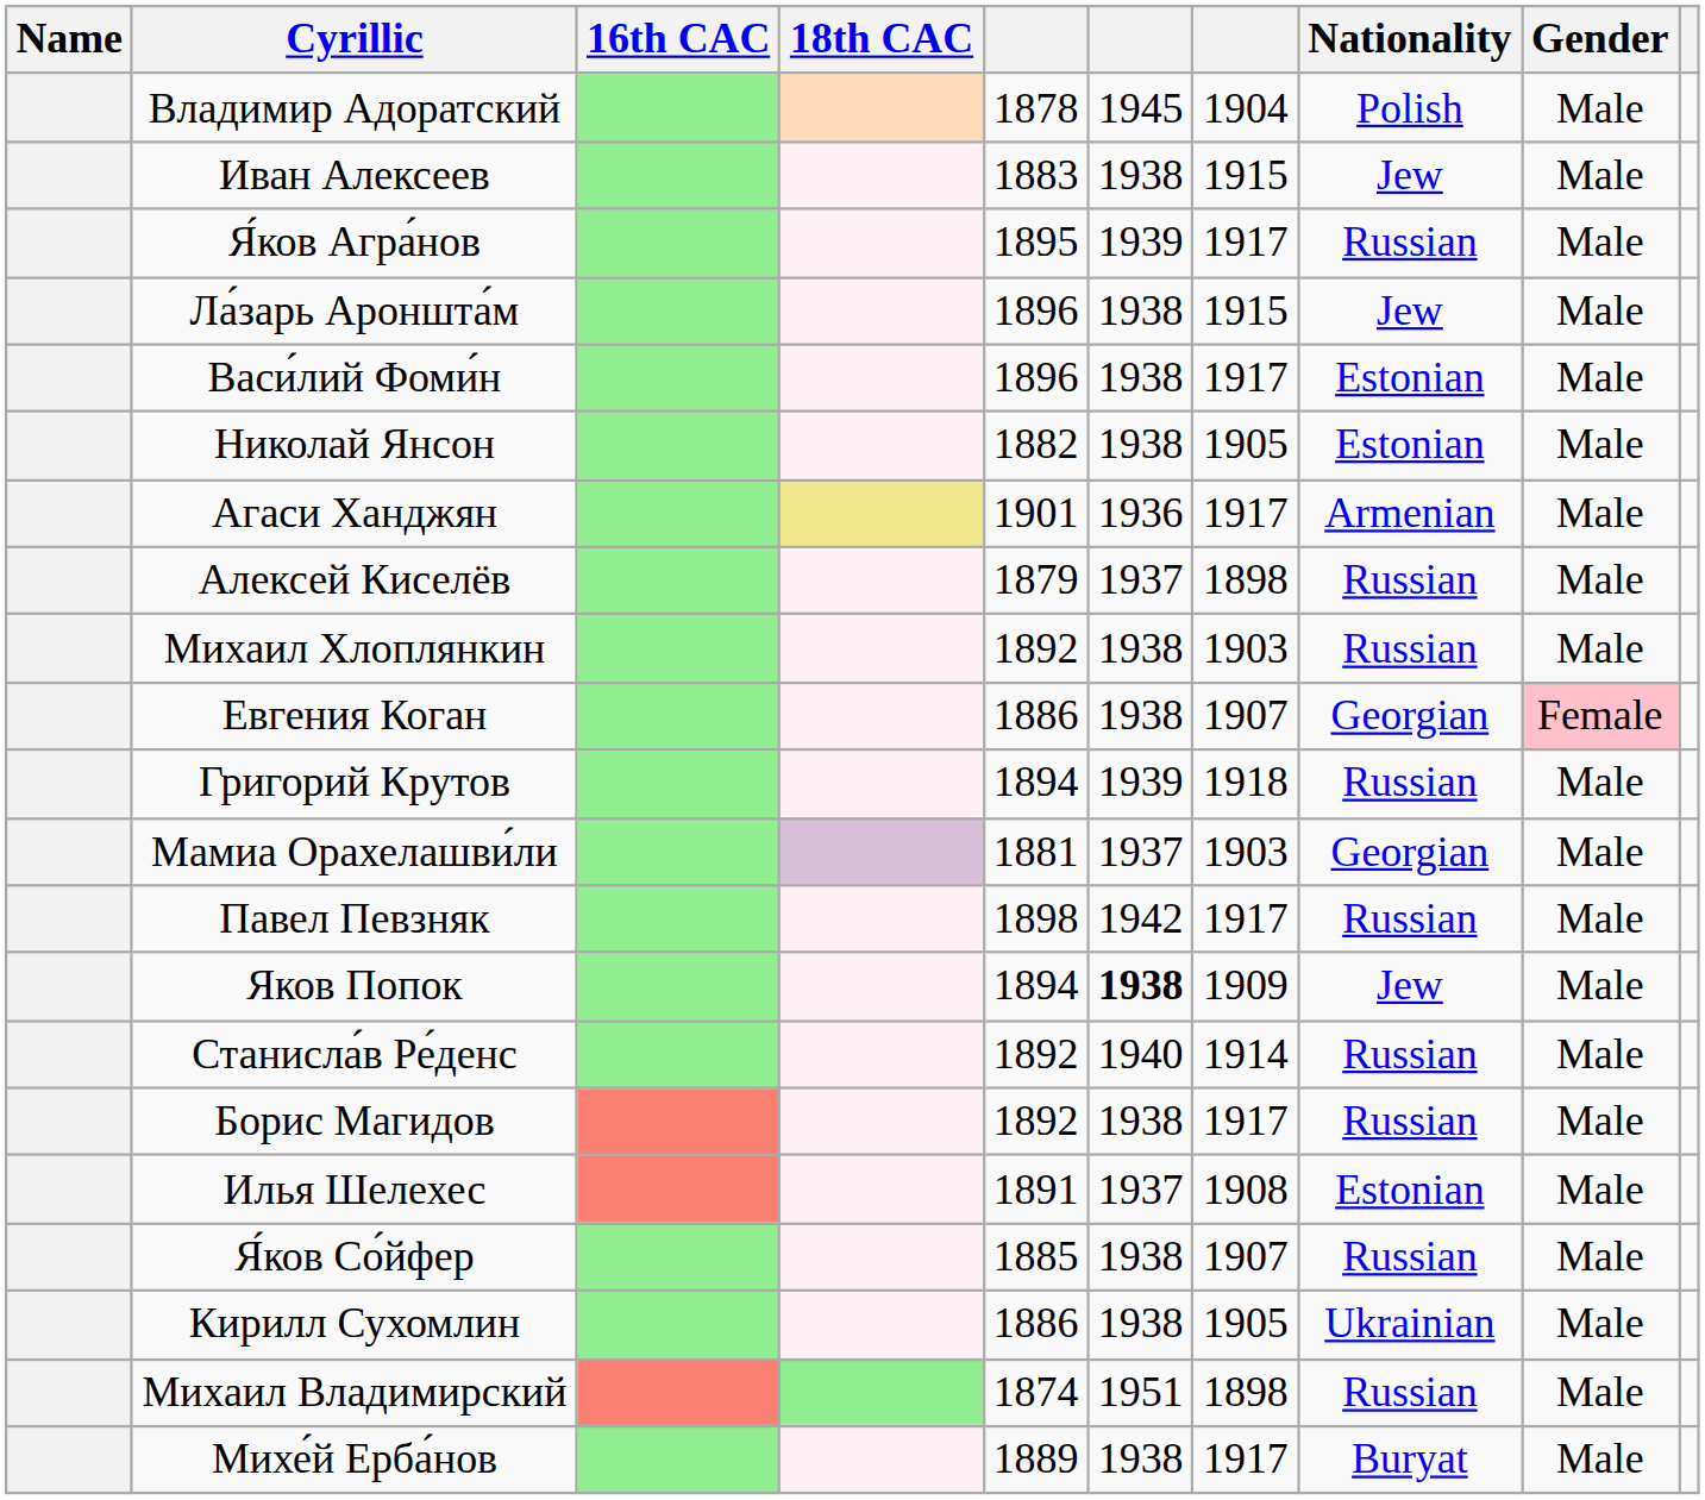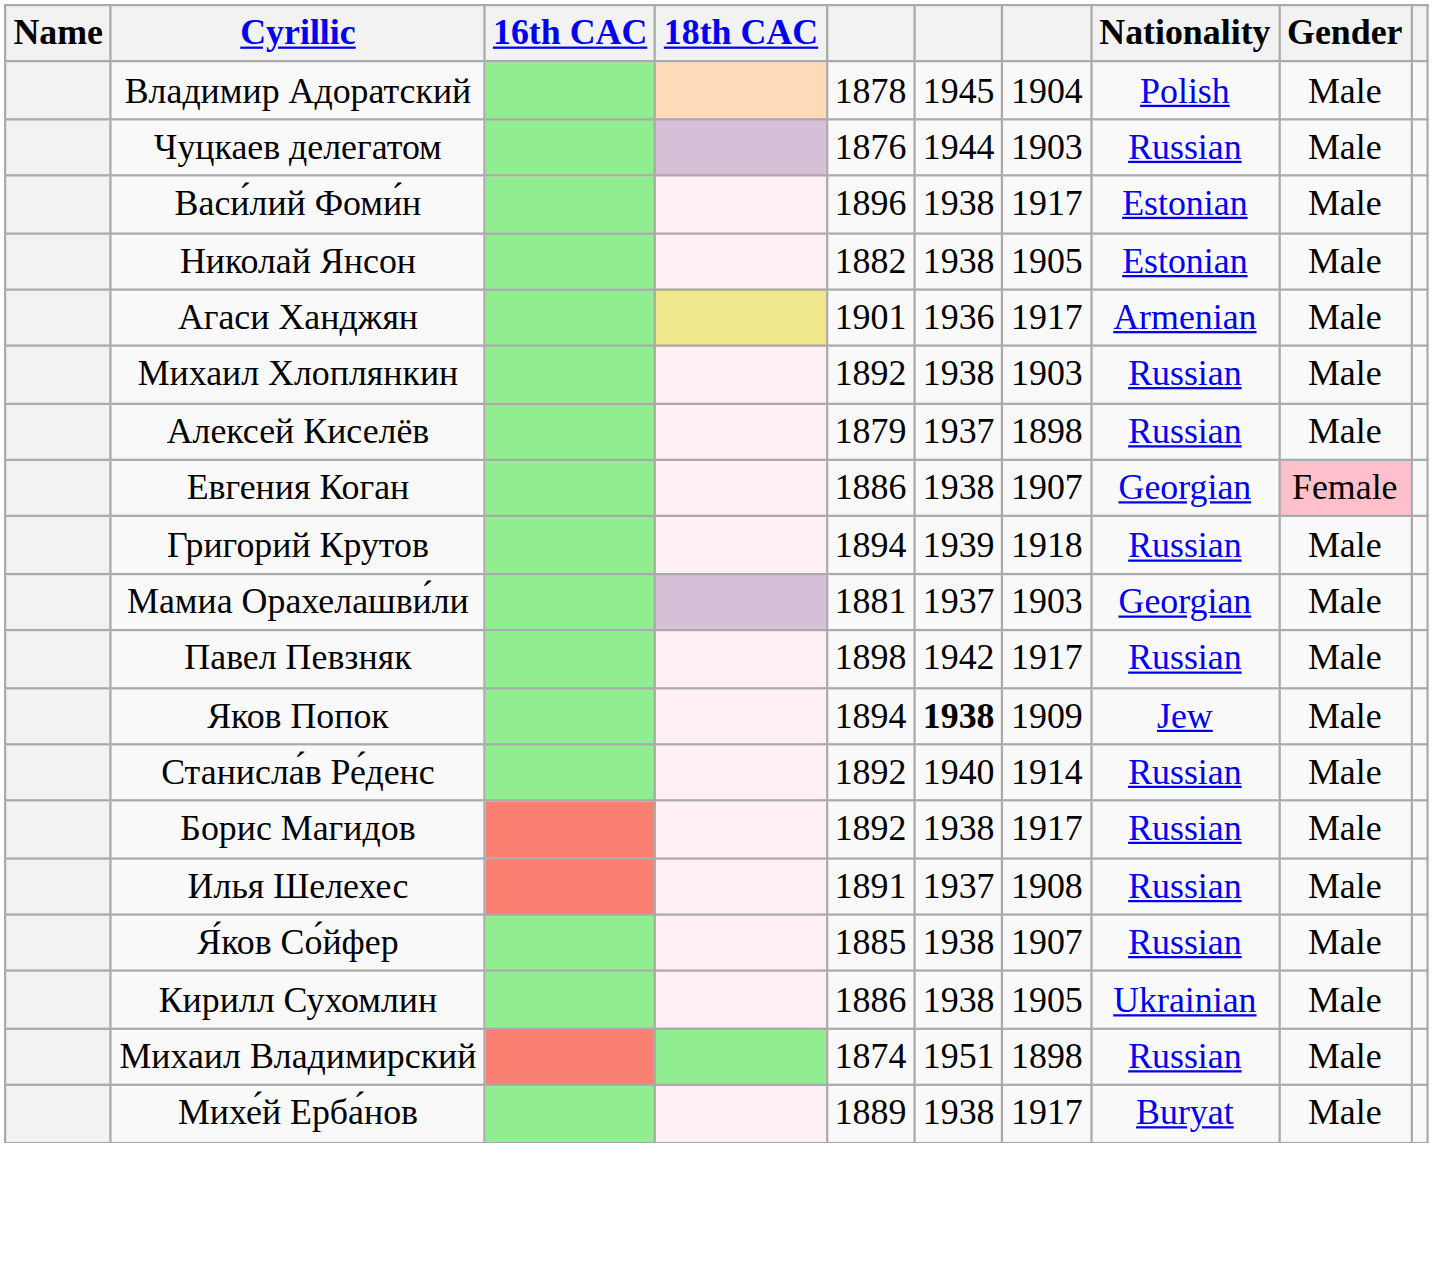- row: Иван Алексеев | 1883 | 1938 | 1915 | Jew | Male
- row: Я́ков Агра́нов | 1895 | 1939 | 1917 | Russian | Male
- row: Ла́зарь Ароншта́м | 1896 | 1938 | 1915 | Jew | Male
+ row: Чуцкаев делегатом | 1876 | 1944 | 1903 | Russian | Male
rows swapped: Михаил Хлоплянкин <-> Алексей Киселёв
Илья Шелехес | Nationality: Estonian -> Russian
